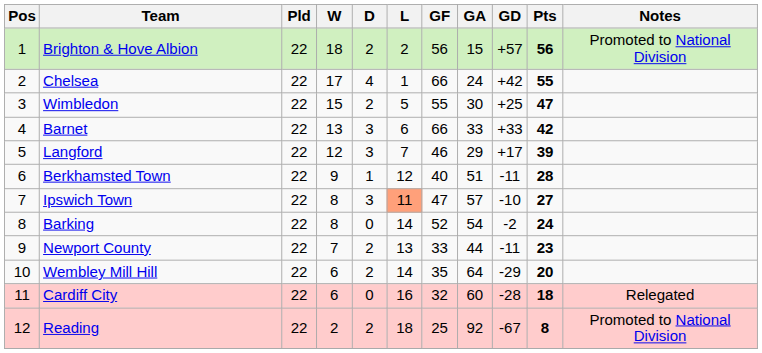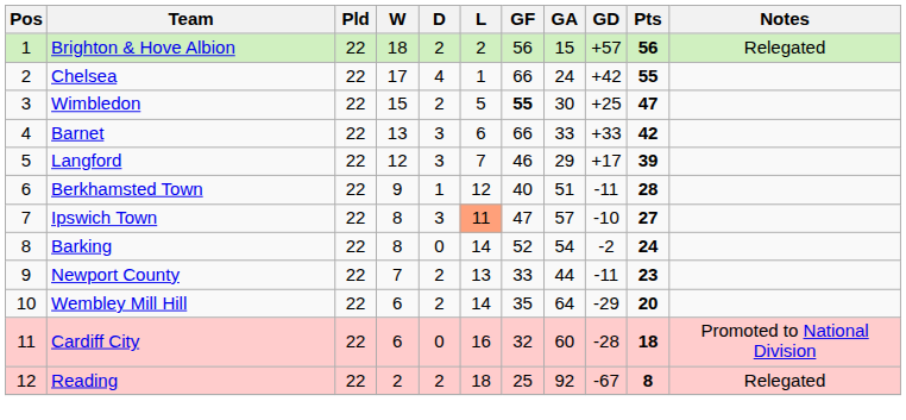Brighton & Hove Albion | Notes: Promoted to National Division -> Relegated
Wimbledon | GF: normal -> bold
Cardiff City | Notes: Relegated -> Promoted to National Division
Reading | Notes: Promoted to National Division -> Relegated
